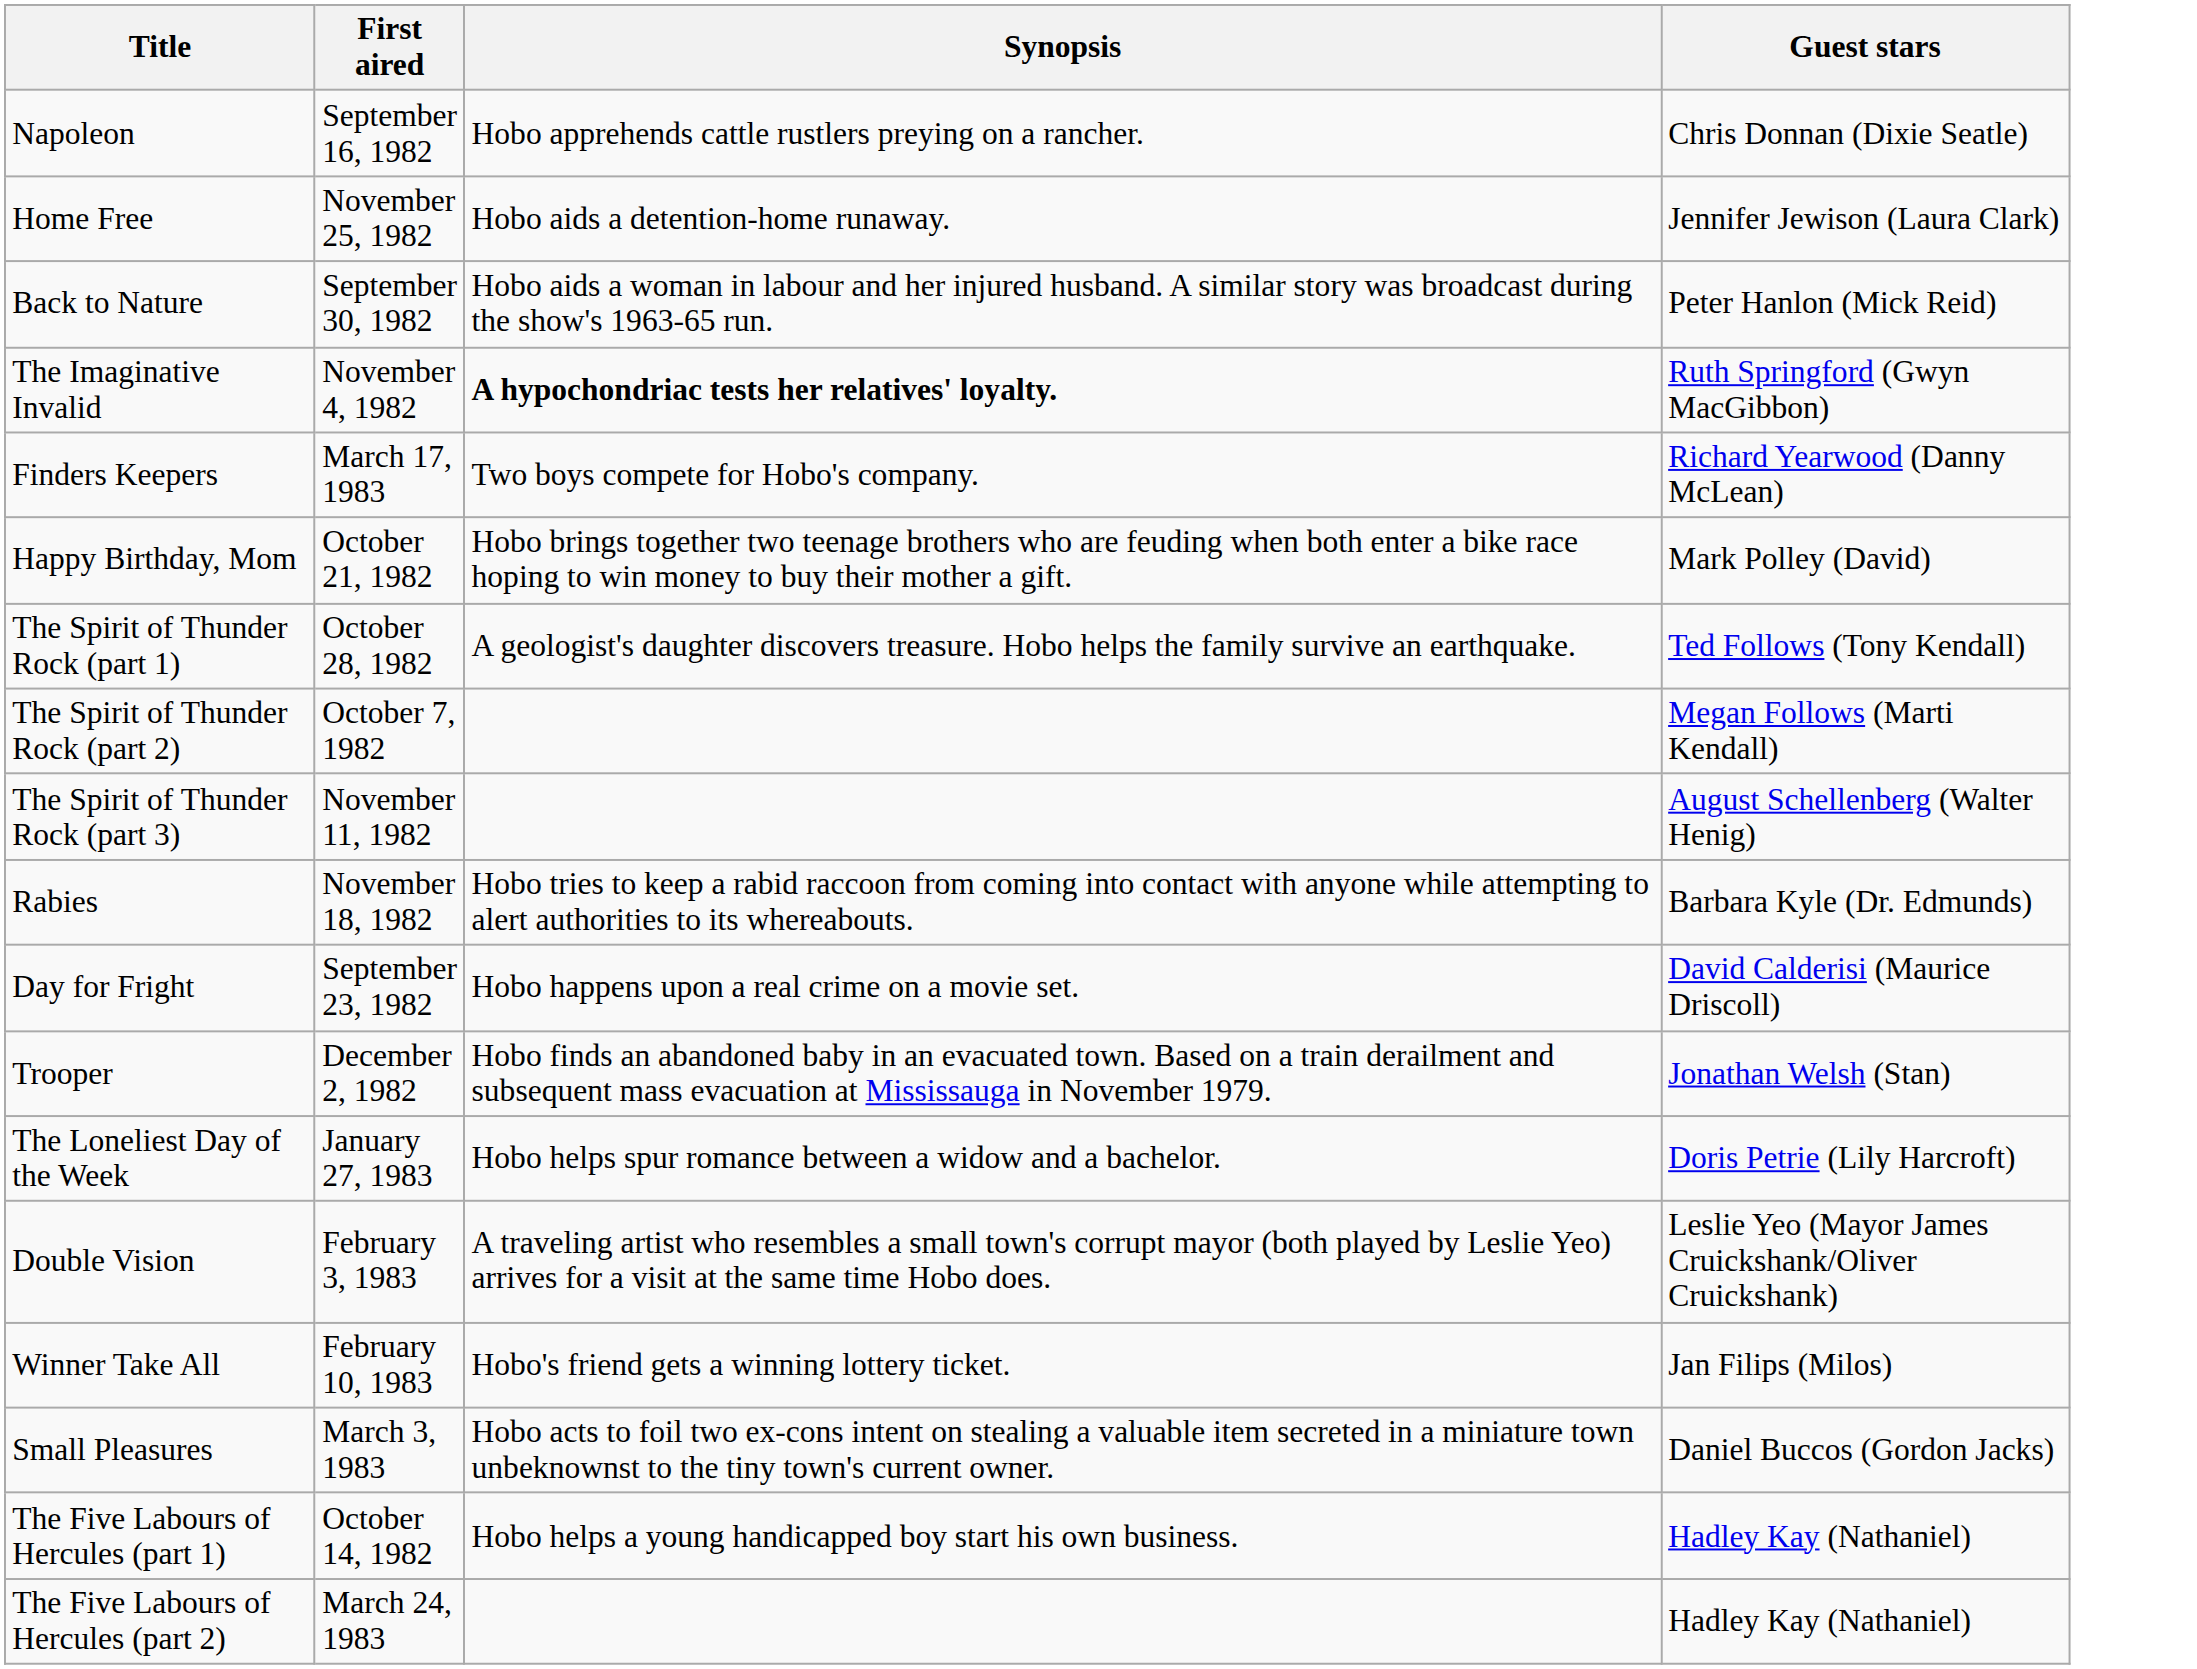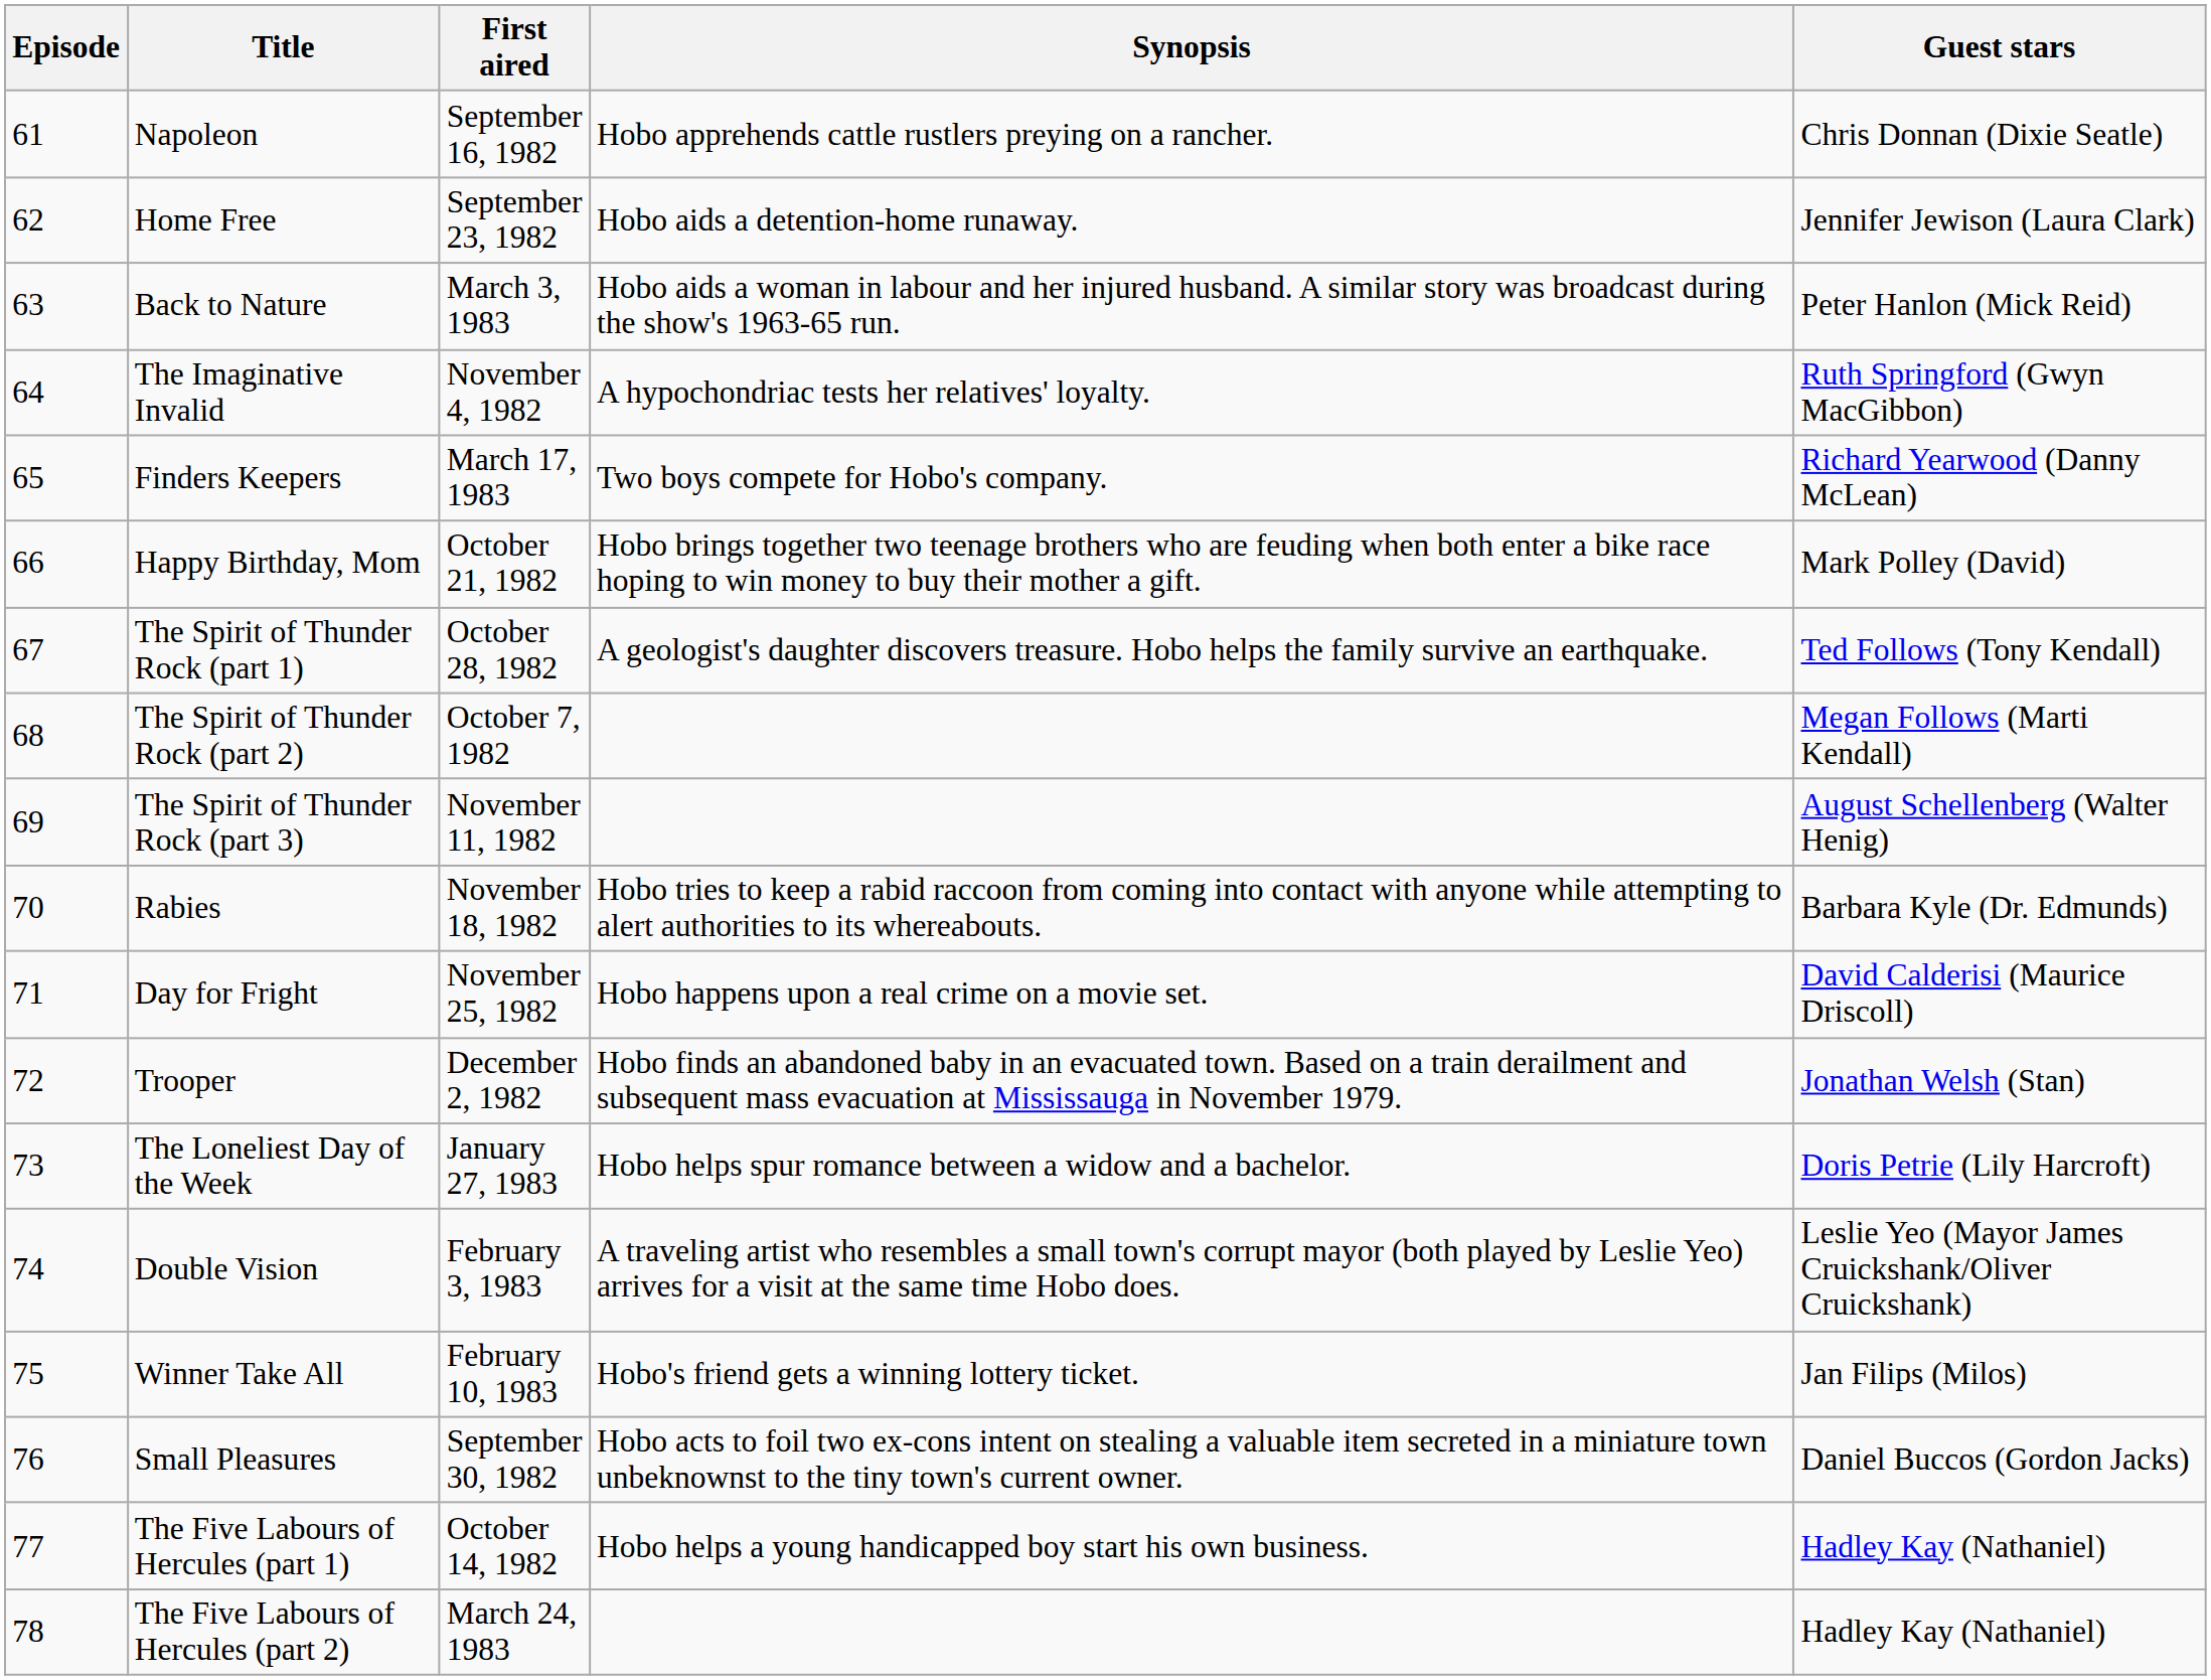+ column: Episode | 61 | 62 | 63 | 64 | 65 | 66 | 67 | 68 | 69 | 70 | 71 | 72 | 73 | 74 | 75 | 76 | 77 | 78
Home Free | First aired: November 25, 1982 -> September 23, 1982
Back to Nature | First aired: September 30, 1982 -> March 3, 1983
The Imaginative Invalid | Synopsis: bold -> normal
Day for Fright | First aired: September 23, 1982 -> November 25, 1982
Small Pleasures | First aired: March 3, 1983 -> September 30, 1982
